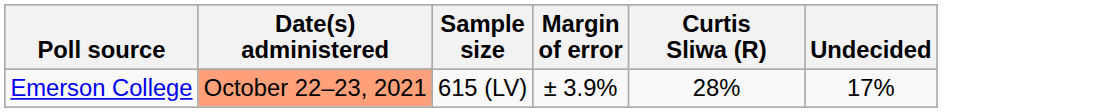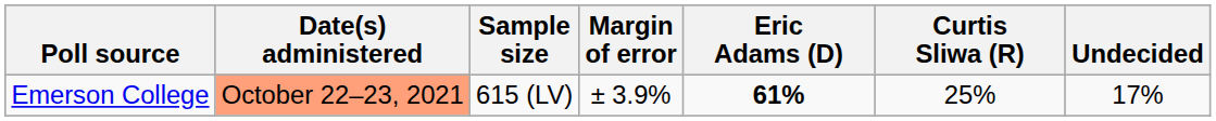+ column: Eric Adams (D) | 61%
Emerson College | Curtis Sliwa (R): 28% -> 25%
